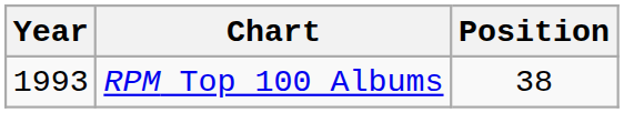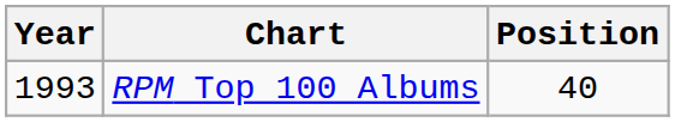RPM Top 100 Albums | Position: 38 -> 40
